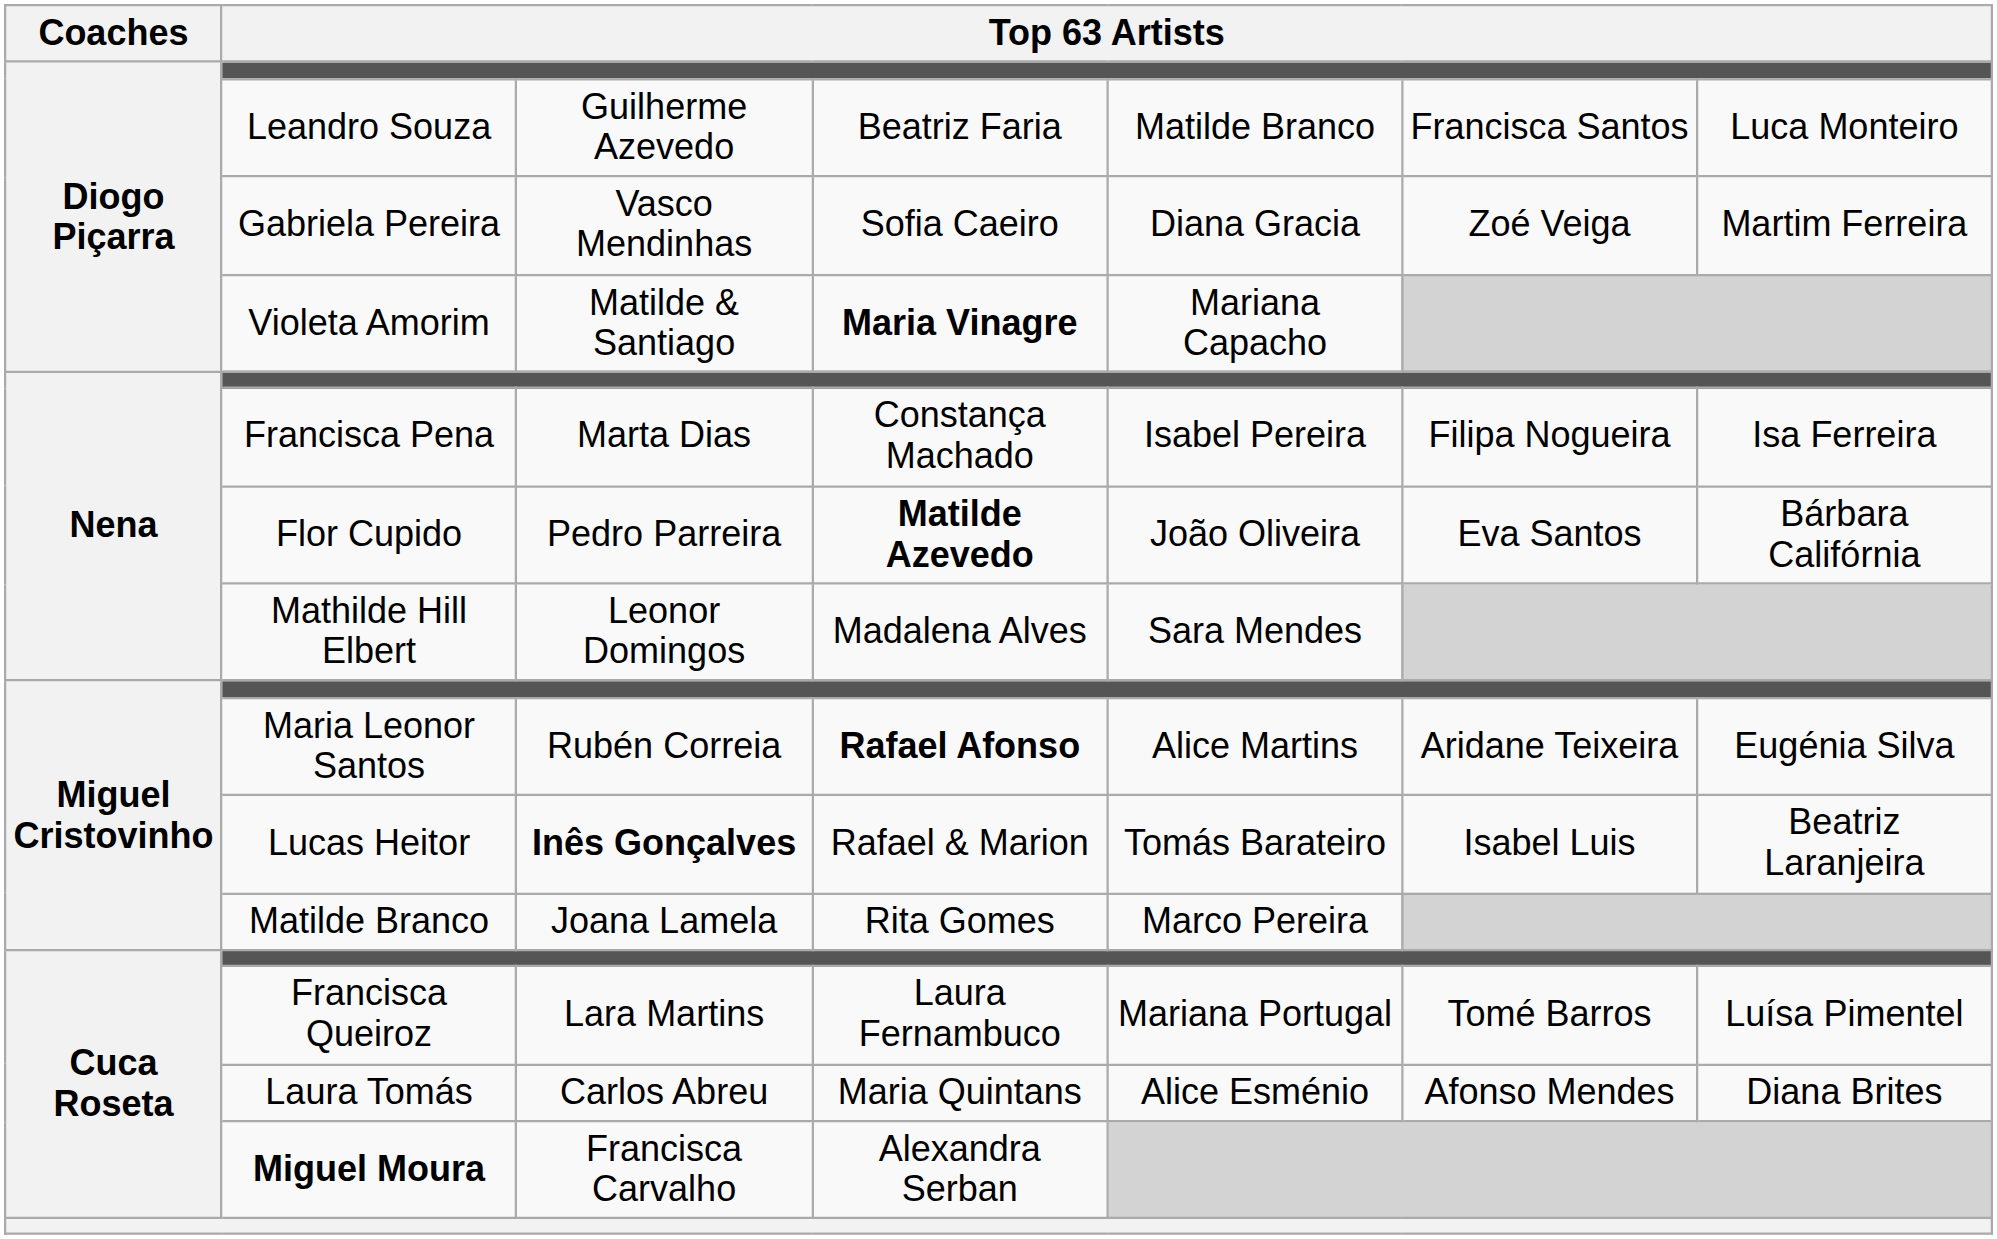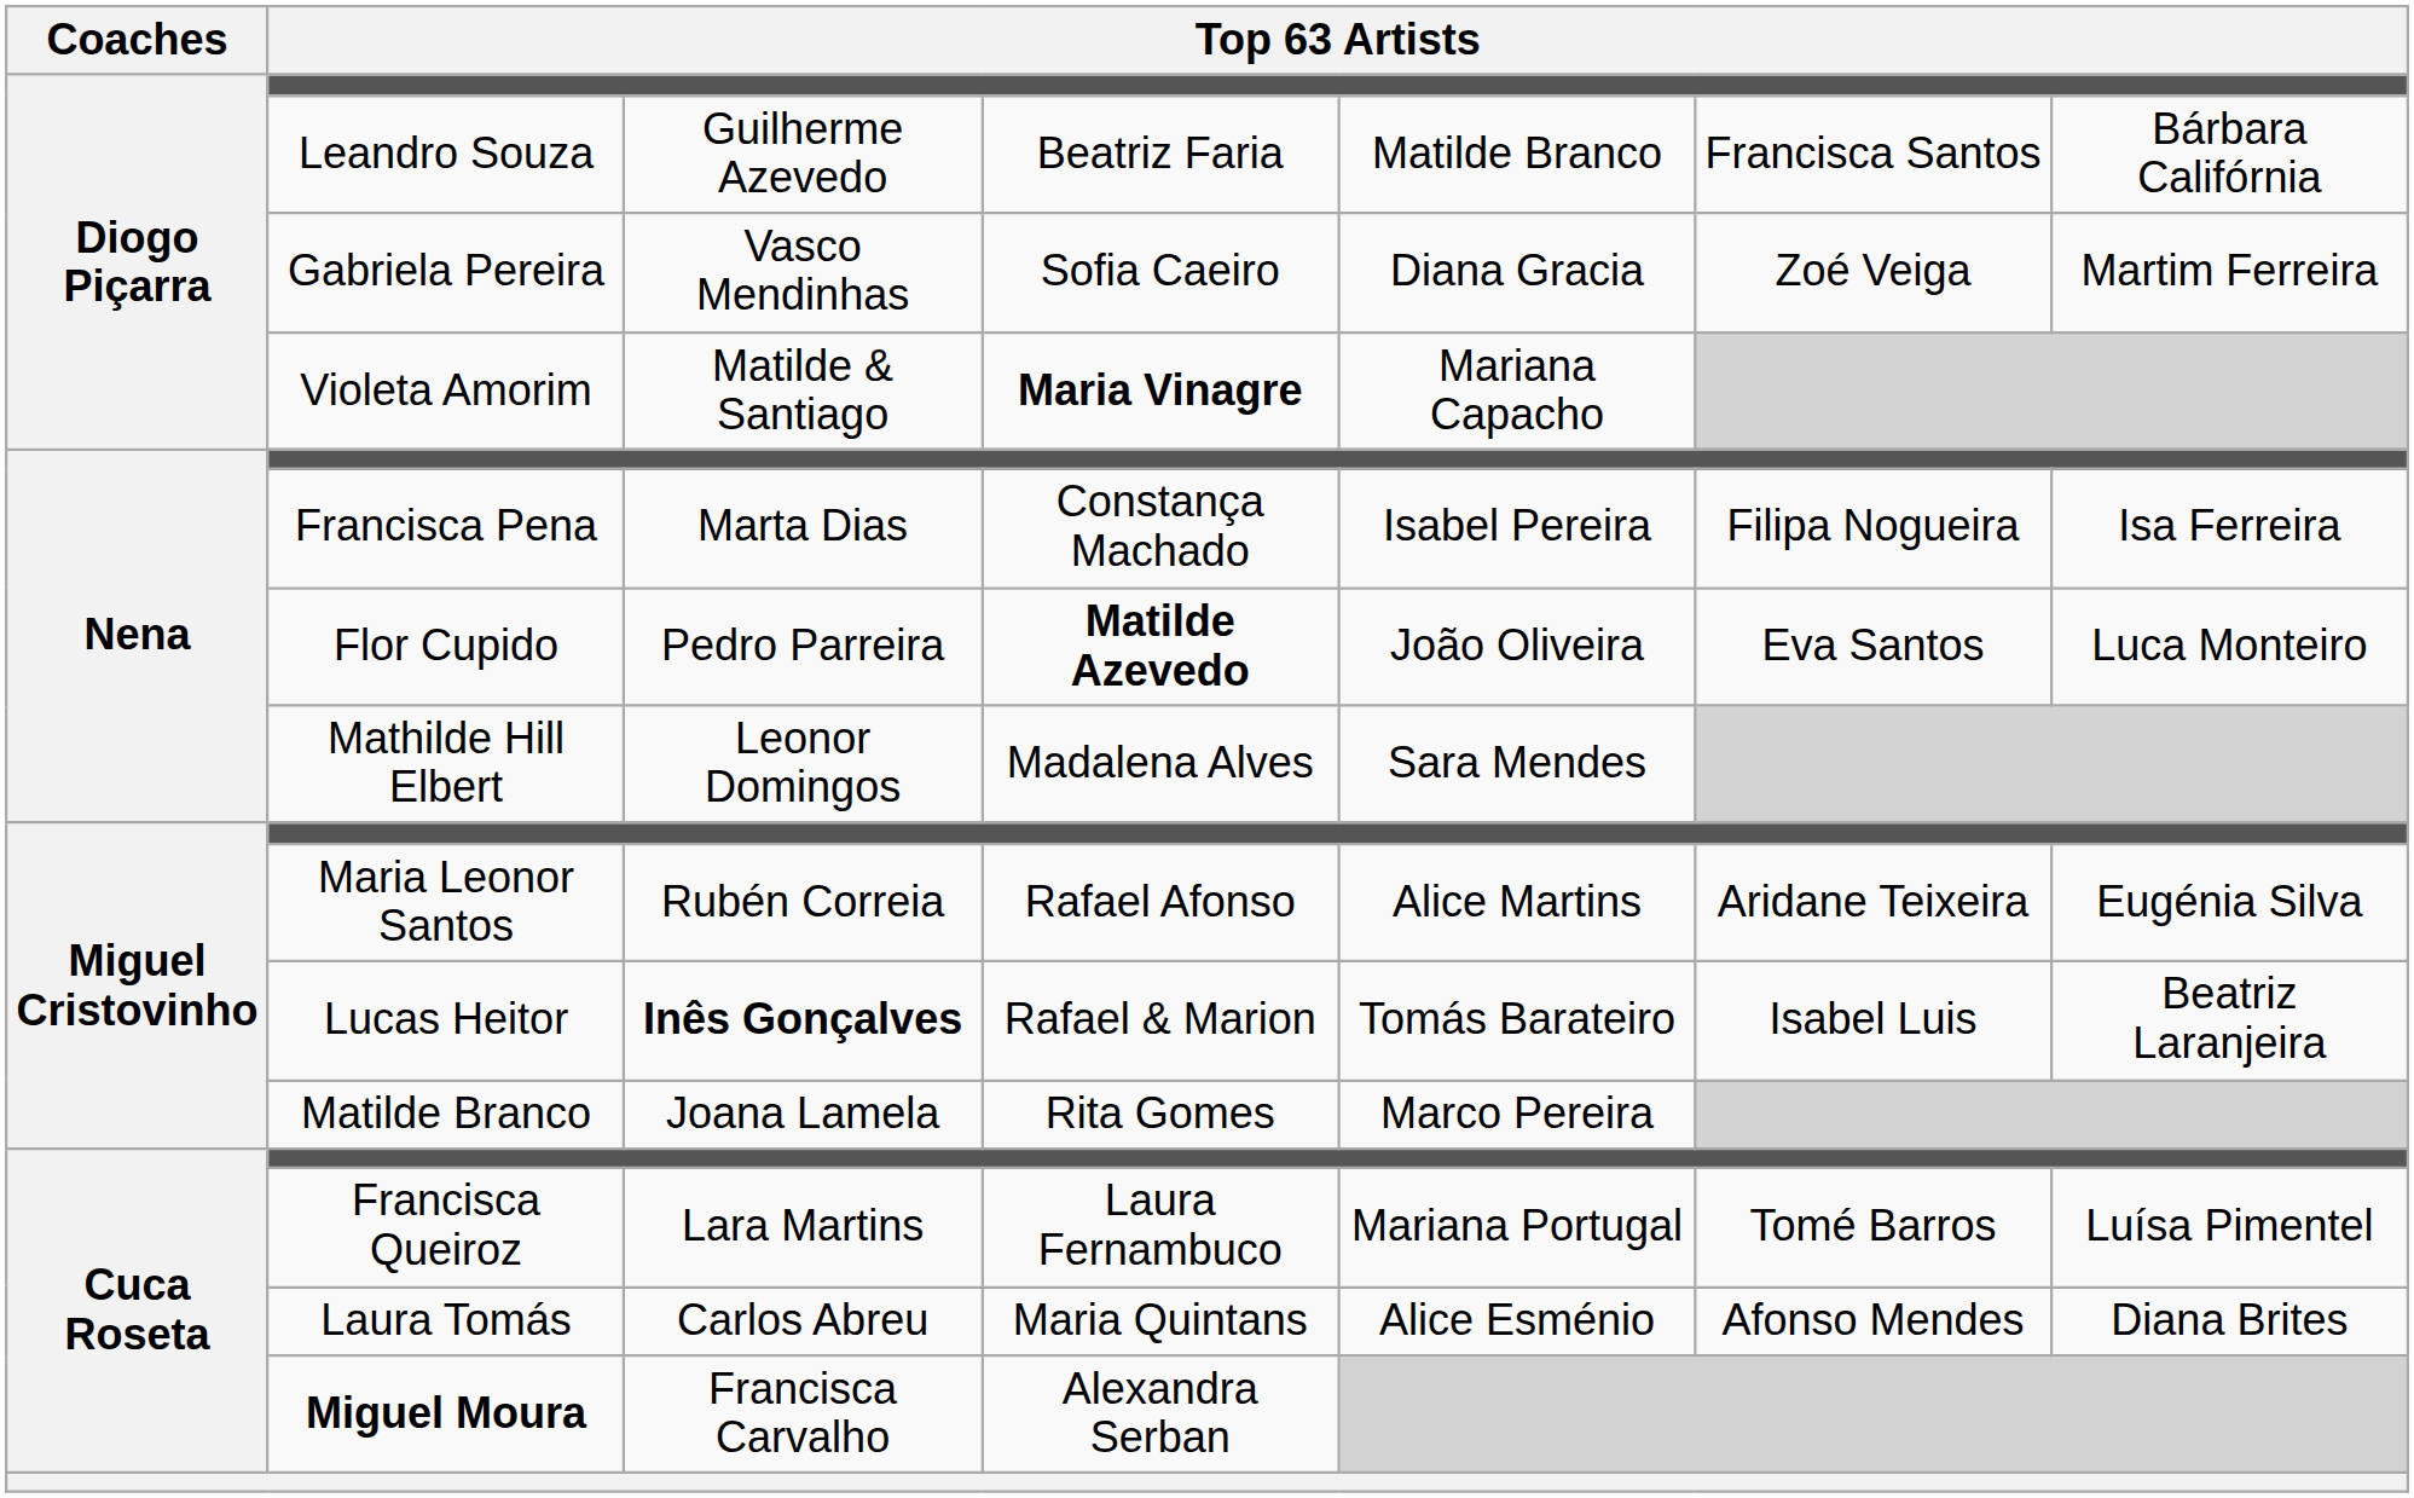Leandro Souza | column 7: Luca Monteiro -> Bárbara Califórnia
Flor Cupido | column 7: Bárbara Califórnia -> Luca Monteiro
Maria Leonor Santos | column 4: bold -> normal
